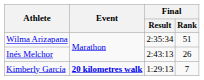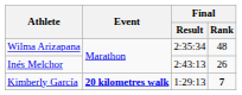Wilma Arizapana | Final / Rank: 51 -> 48
Kimberly García | Final / Rank: normal -> bold
